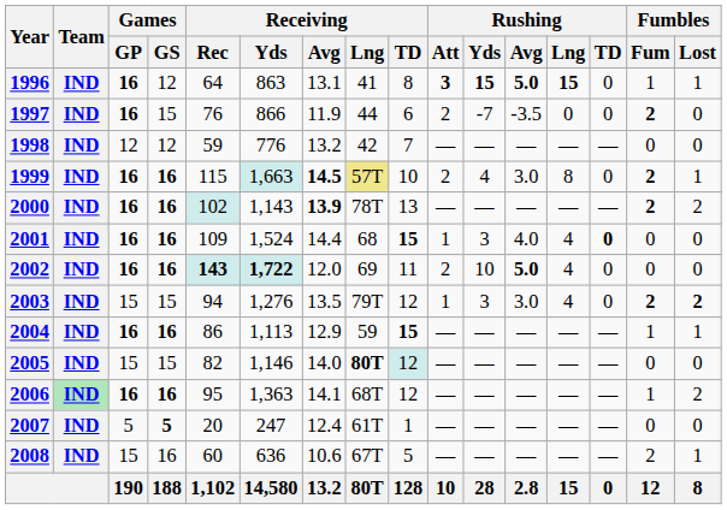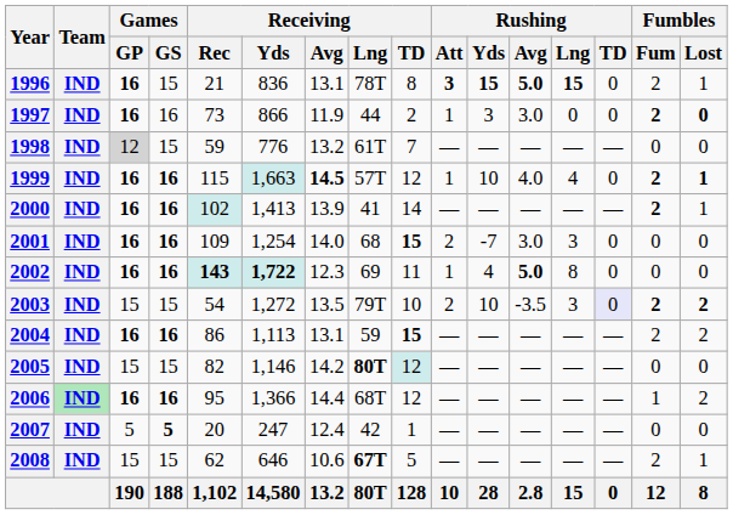1996 | Games / GS: 12 -> 15
1996 | Receiving / Rec: 64 -> 21
1996 | Receiving / Yds: 863 -> 836
1996 | Receiving / Lng: 41 -> 78T
1996 | Fumbles / Fum: 1 -> 2
1997 | Games / GS: 15 -> 16
1997 | Receiving / Rec: 76 -> 73
1997 | Receiving / TD: 6 -> 2
1997 | Rushing / Att: 2 -> 1
1997 | Rushing / Yds: -7 -> 3
1997 | Rushing / Avg: -3.5 -> 3.0
1997 | Fumbles / Lost: normal -> bold
1998 | Games / GP: no background -> lightgrey background
1998 | Games / GS: 12 -> 15
1998 | Receiving / Lng: 42 -> 61T
1999 | Receiving / Lng: khaki background -> no background
1999 | Receiving / TD: 10 -> 12
1999 | Rushing / Att: 2 -> 1
1999 | Rushing / Yds: 4 -> 10
1999 | Rushing / Avg: 3.0 -> 4.0
1999 | Rushing / Lng: 8 -> 4
1999 | Fumbles / Lost: normal -> bold
2000 | Receiving / Yds: 1,143 -> 1,413
2000 | Receiving / Avg: bold -> normal
2000 | Receiving / Lng: 78T -> 41
2000 | Receiving / TD: 13 -> 14
2000 | Fumbles / Lost: 2 -> 1
2001 | Receiving / Yds: 1,524 -> 1,254
2001 | Receiving / Avg: 14.4 -> 14.0
2001 | Rushing / Att: 1 -> 2
2001 | Rushing / Yds: 3 -> -7
2001 | Rushing / Avg: 4.0 -> 3.0
2001 | Rushing / Lng: 4 -> 3
2001 | Rushing / TD: bold -> normal
2002 | Receiving / Avg: 12.0 -> 12.3
2002 | Rushing / Att: 2 -> 1
2002 | Rushing / Yds: 10 -> 4
2002 | Rushing / Lng: 4 -> 8
2003 | Receiving / Rec: 94 -> 54
2003 | Receiving / Yds: 1,276 -> 1,272
2003 | Receiving / TD: 12 -> 10
2003 | Rushing / Att: 1 -> 2
2003 | Rushing / Yds: 3 -> 10
2003 | Rushing / Avg: 3.0 -> -3.5
2003 | Rushing / Lng: 4 -> 3
2003 | Rushing / TD: no background -> lavender background
2004 | Receiving / Avg: 12.9 -> 13.1
2004 | Fumbles / Fum: 1 -> 2
2004 | Fumbles / Lost: 1 -> 2
2005 | Receiving / Avg: 14.0 -> 14.2
2006 | Receiving / Yds: 1,363 -> 1,366
2006 | Receiving / Avg: 14.1 -> 14.4
2007 | Receiving / Lng: 61T -> 42
2008 | Games / GS: 16 -> 15
2008 | Receiving / Rec: 60 -> 62
2008 | Receiving / Yds: 636 -> 646
2008 | Receiving / Lng: normal -> bold
